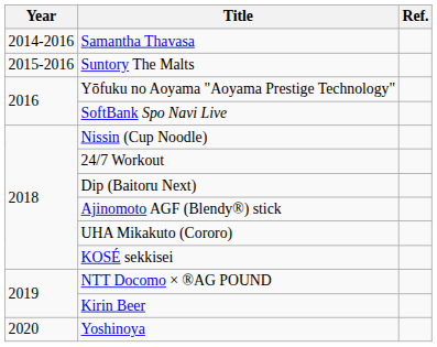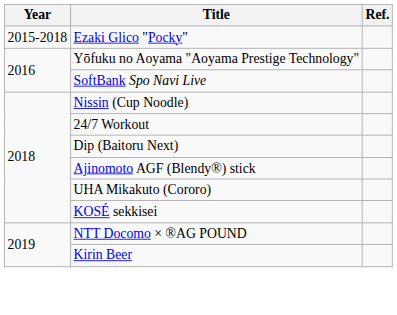- row: 2014-2016 | Samantha Thavasa
+ row: 2015-2018 | Ezaki Glico "Pocky"
- row: 2015-2016 | Suntory The Malts
- row: 2020 | Yoshinoya
